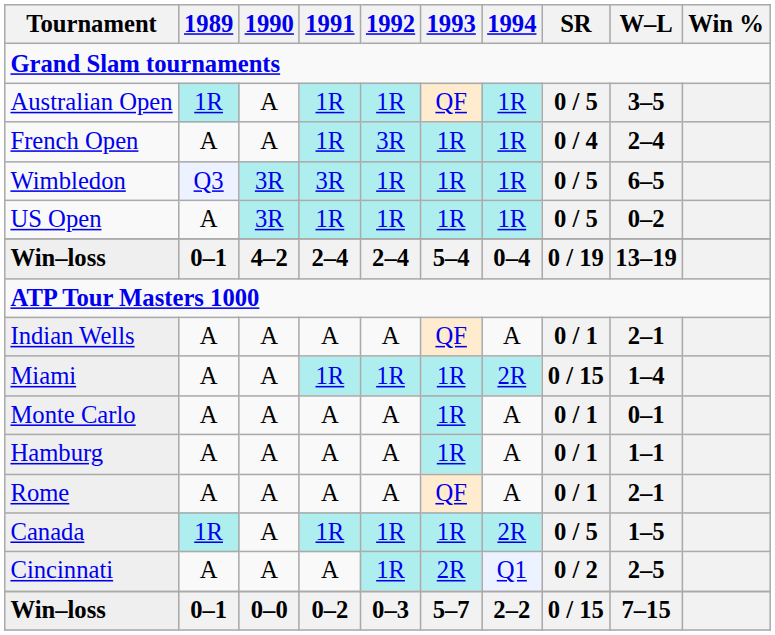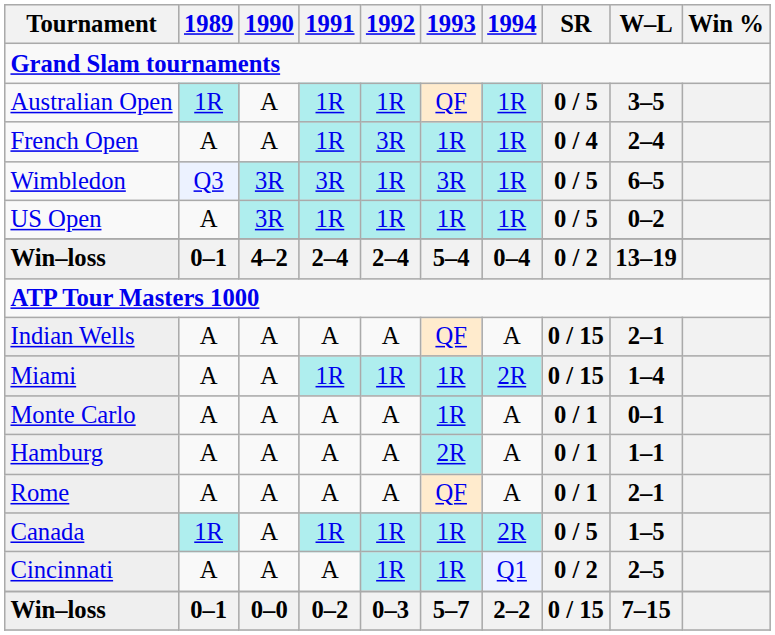Wimbledon | 1993: 1R -> 3R
Win–loss / 2–4 | SR: 0 / 19 -> 0 / 2
Indian Wells | SR: 0 / 1 -> 0 / 15
Hamburg | 1993: 1R -> 2R
Cincinnati | 1993: 2R -> 1R
